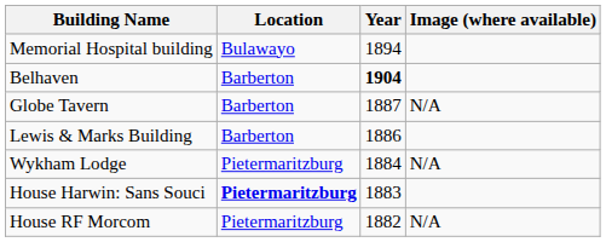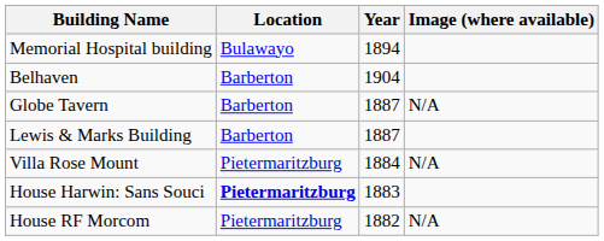Belhaven | Year: bold -> normal
Lewis & Marks Building | Year: 1886 -> 1887
+ row: Villa Rose Mount | Pietermaritzburg | 1884 | N/A
- row: Wykham Lodge | Pietermaritzburg | 1884 | N/A
